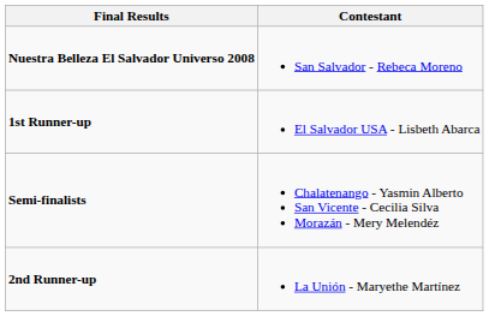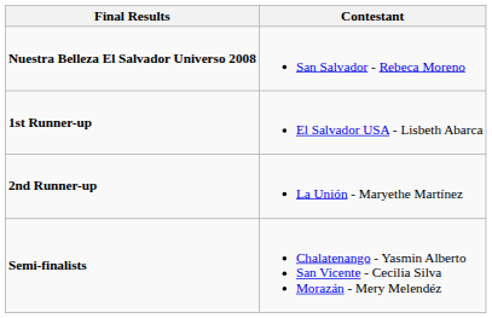rows swapped: 2nd Runner-up <-> Semi-finalists
